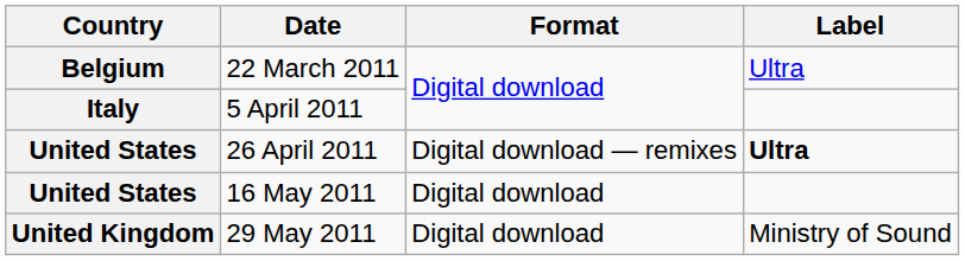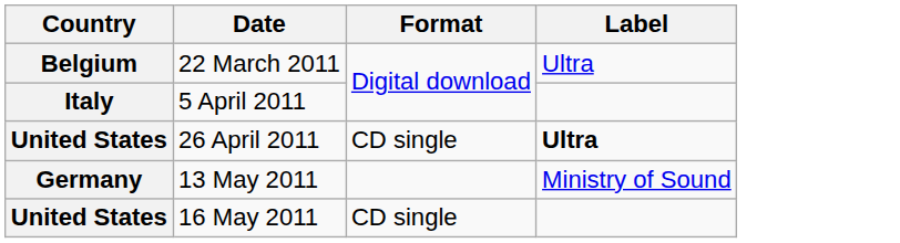26 April 2011 | Format: Digital download — remixes -> CD single
+ row: Germany | 13 May 2011 | Ministry of Sound
16 May 2011 | Format: Digital download -> CD single
- row: United Kingdom | 29 May 2011 | Digital download | Ministry of Sound
